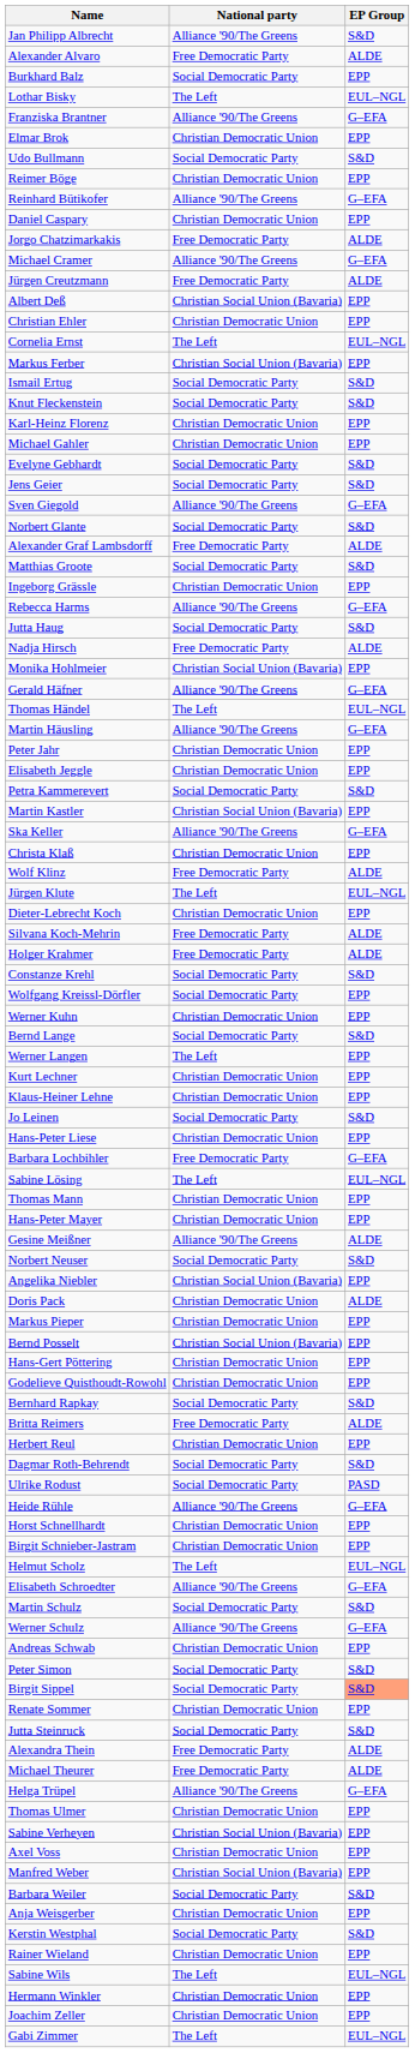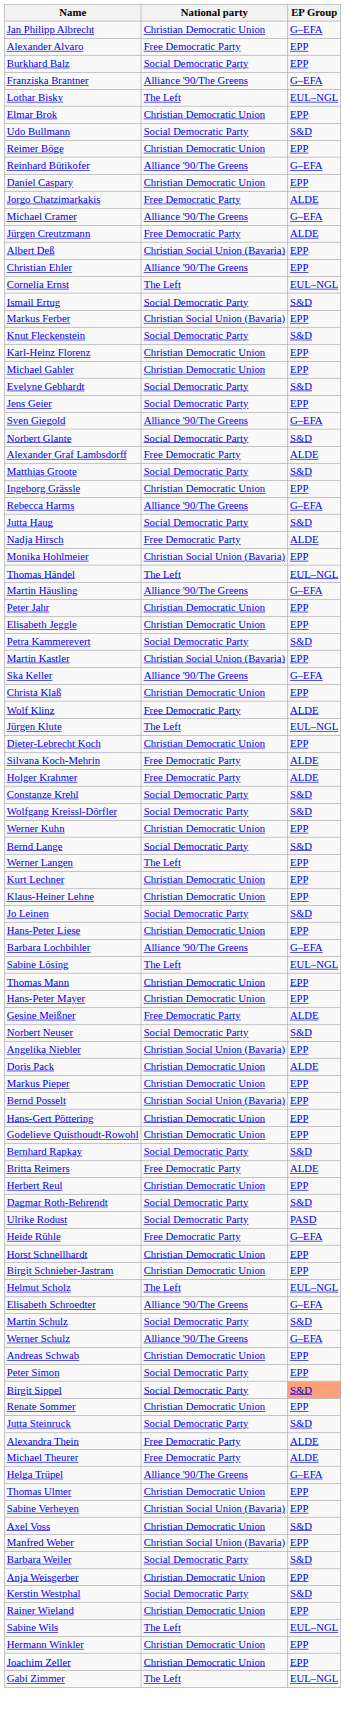Jan Philipp Albrecht | National party: Alliance '90/The Greens -> Christian Democratic Union
Jan Philipp Albrecht | EP Group: S&D -> G–EFA
Alexander Alvaro | EP Group: ALDE -> EPP
rows swapped: Lothar Bisky <-> Franziska Brantner
Christian Ehler | National party: Christian Democratic Union -> Alliance '90/The Greens
rows swapped: Ismail Ertug <-> Markus Ferber
Jens Geier | EP Group: S&D -> EPP
- row: Gerald Häfner | Alliance '90/The Greens | G–EFA
Wolfgang Kreissl-Dörfler | EP Group: EPP -> S&D
Barbara Lochbihler | National party: Free Democratic Party -> Alliance '90/The Greens
Gesine Meißner | National party: Alliance '90/The Greens -> Free Democratic Party
Heide Rühle | National party: Alliance '90/The Greens -> Free Democratic Party
Peter Simon | EP Group: S&D -> EPP
Axel Voss | EP Group: EPP -> S&D
